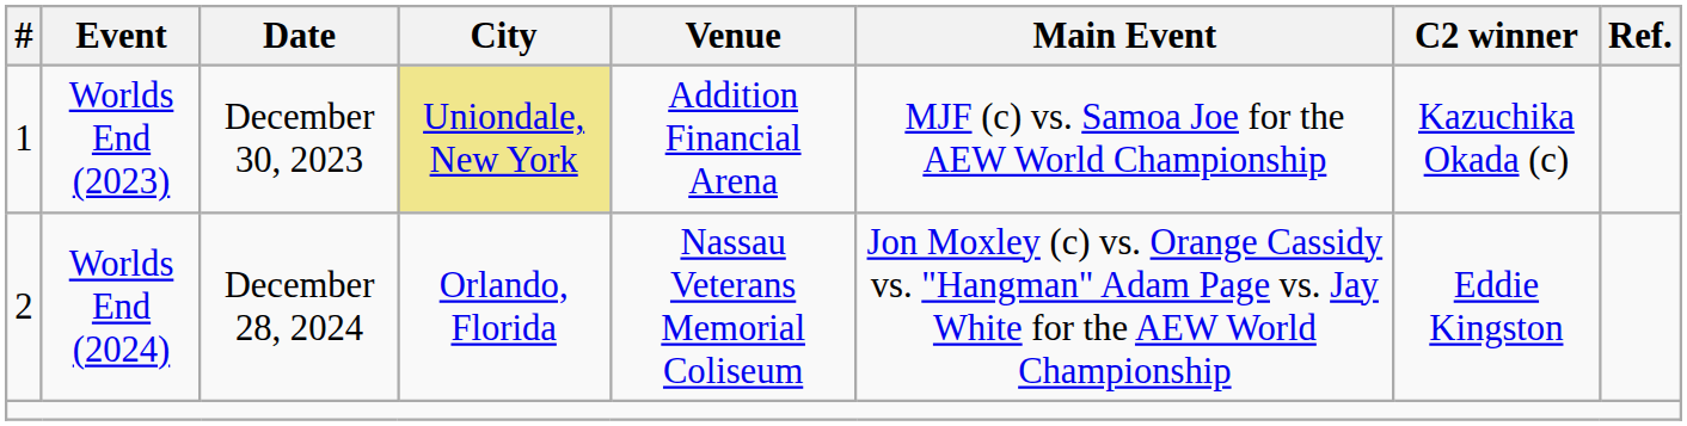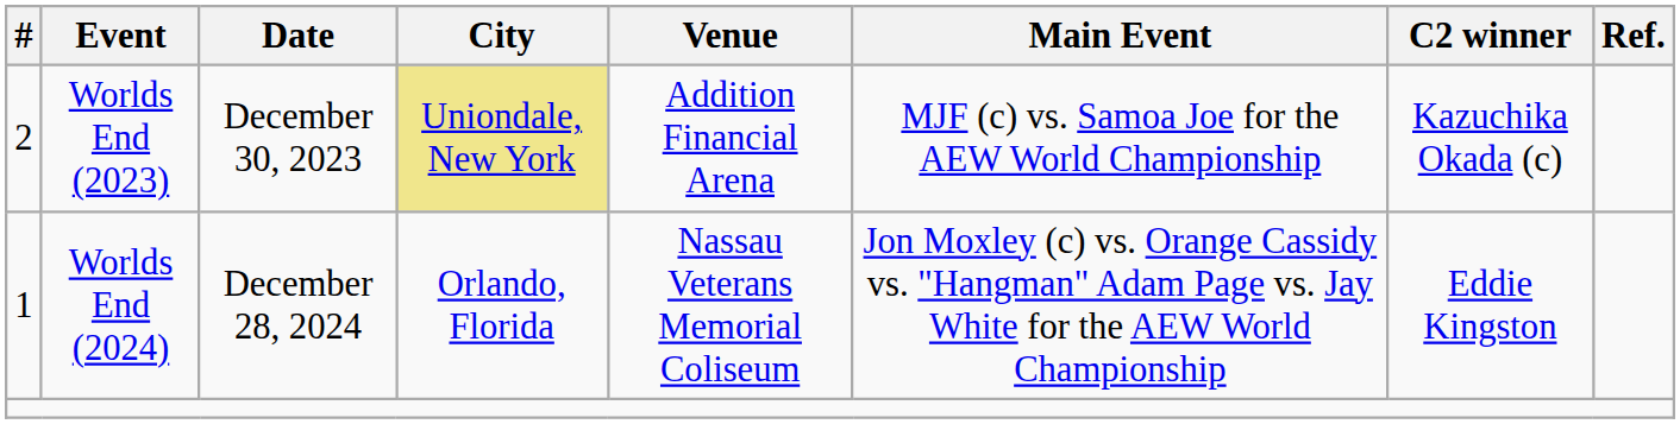Worlds End (2023) | #: 1 -> 2
Worlds End (2024) | #: 2 -> 1
